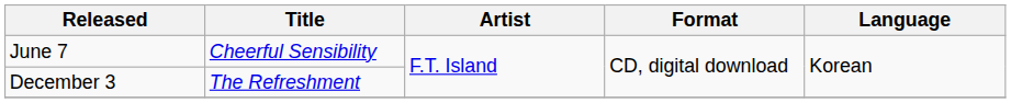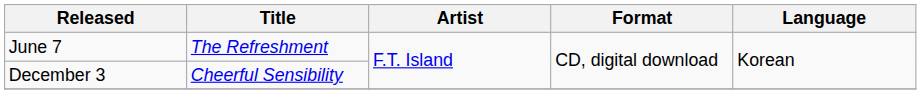June 7 | Title: Cheerful Sensibility -> The Refreshment
December 3 | Title: The Refreshment -> Cheerful Sensibility
